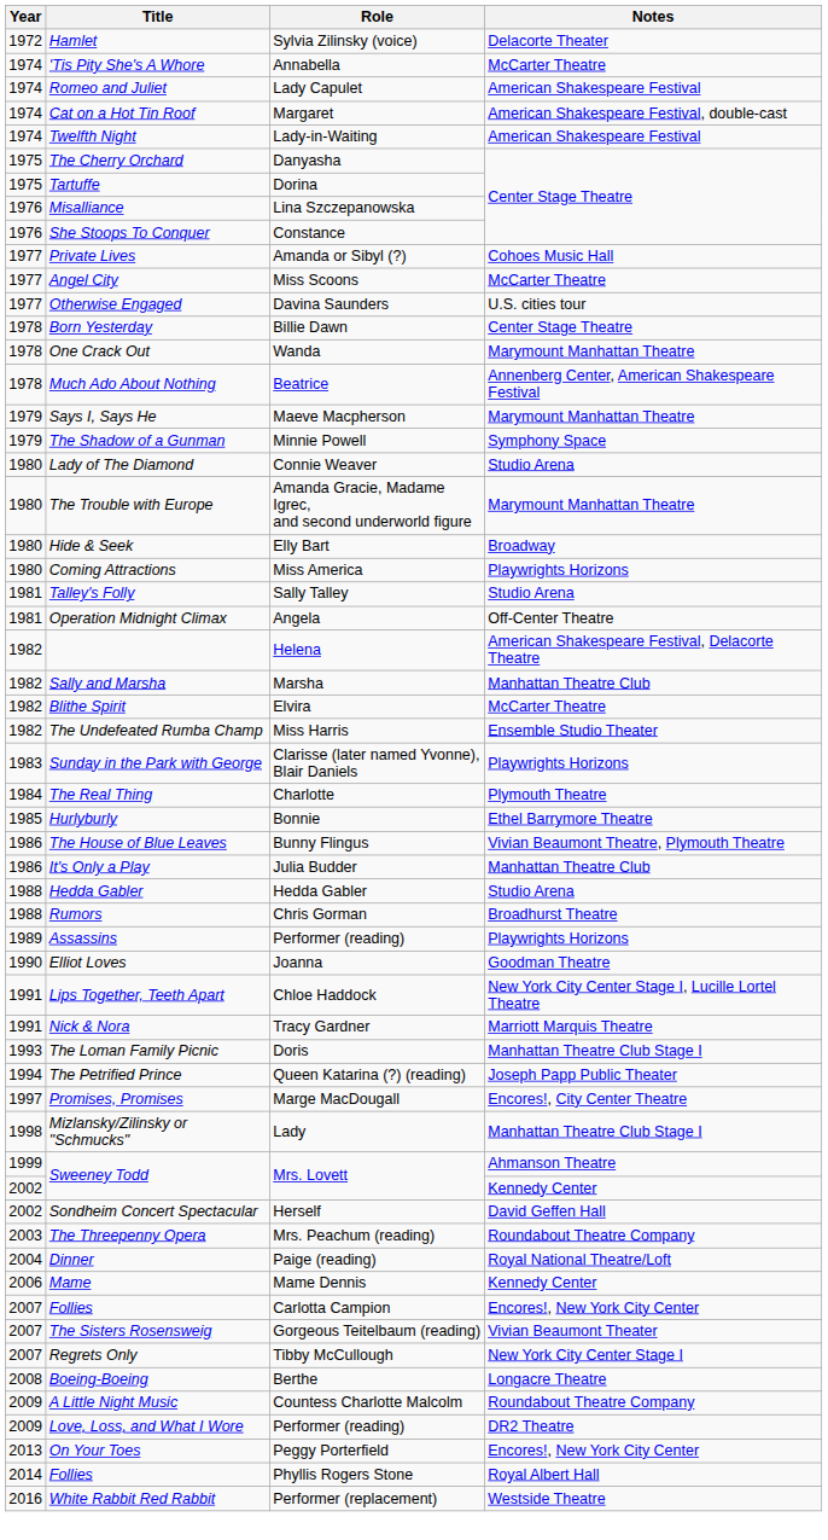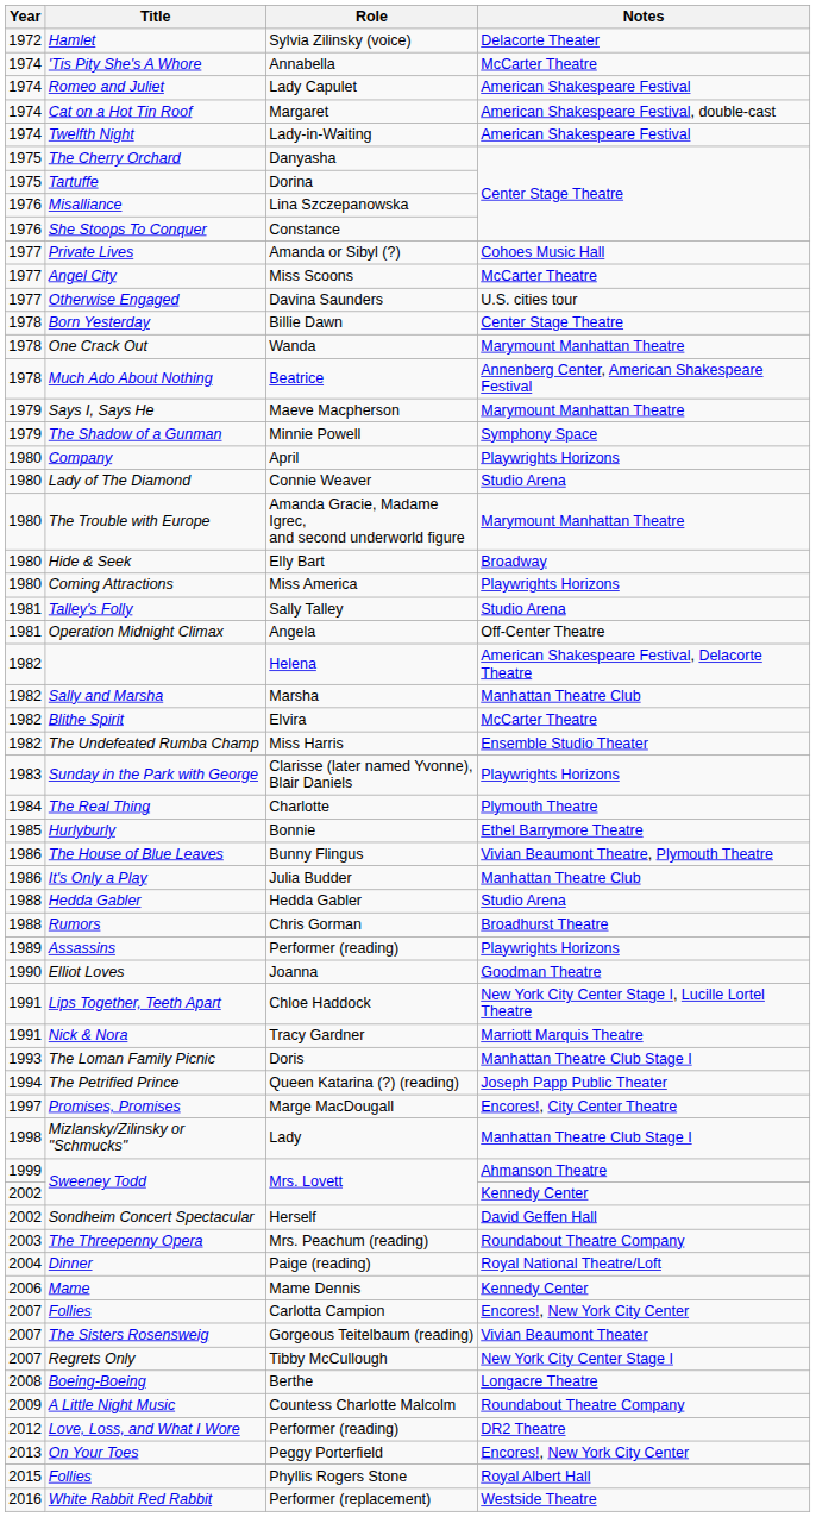+ row: 1980 | Company | April | Playwrights Horizons
Love, Loss, and What I Wore | Year: 2009 -> 2012
Follies / Royal Albert Hall | Year: 2014 -> 2015
